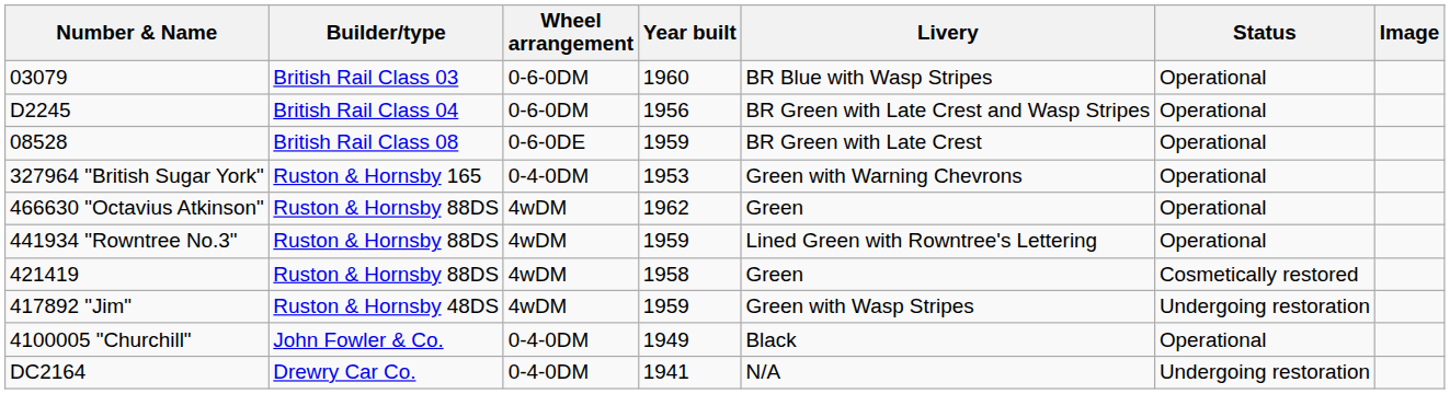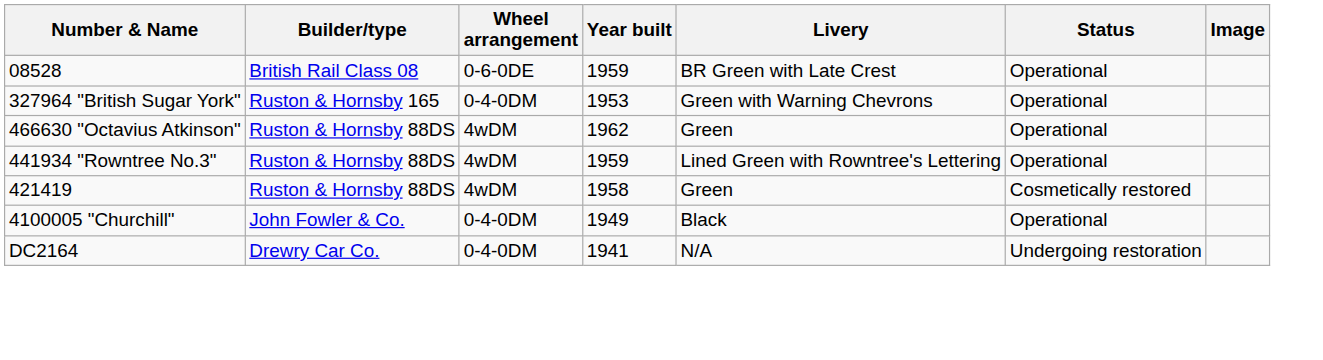- row: 03079 | British Rail Class 03 | 0-6-0DM | 1960 | BR Blue with Wasp Stripes | Operational
- row: D2245 | British Rail Class 04 | 0-6-0DM | 1956 | BR Green with Late Crest and Wasp Stripes | Operational
- row: 417892 "Jim" | Ruston & Hornsby 48DS | 4wDM | 1959 | Green with Wasp Stripes | Undergoing restoration
